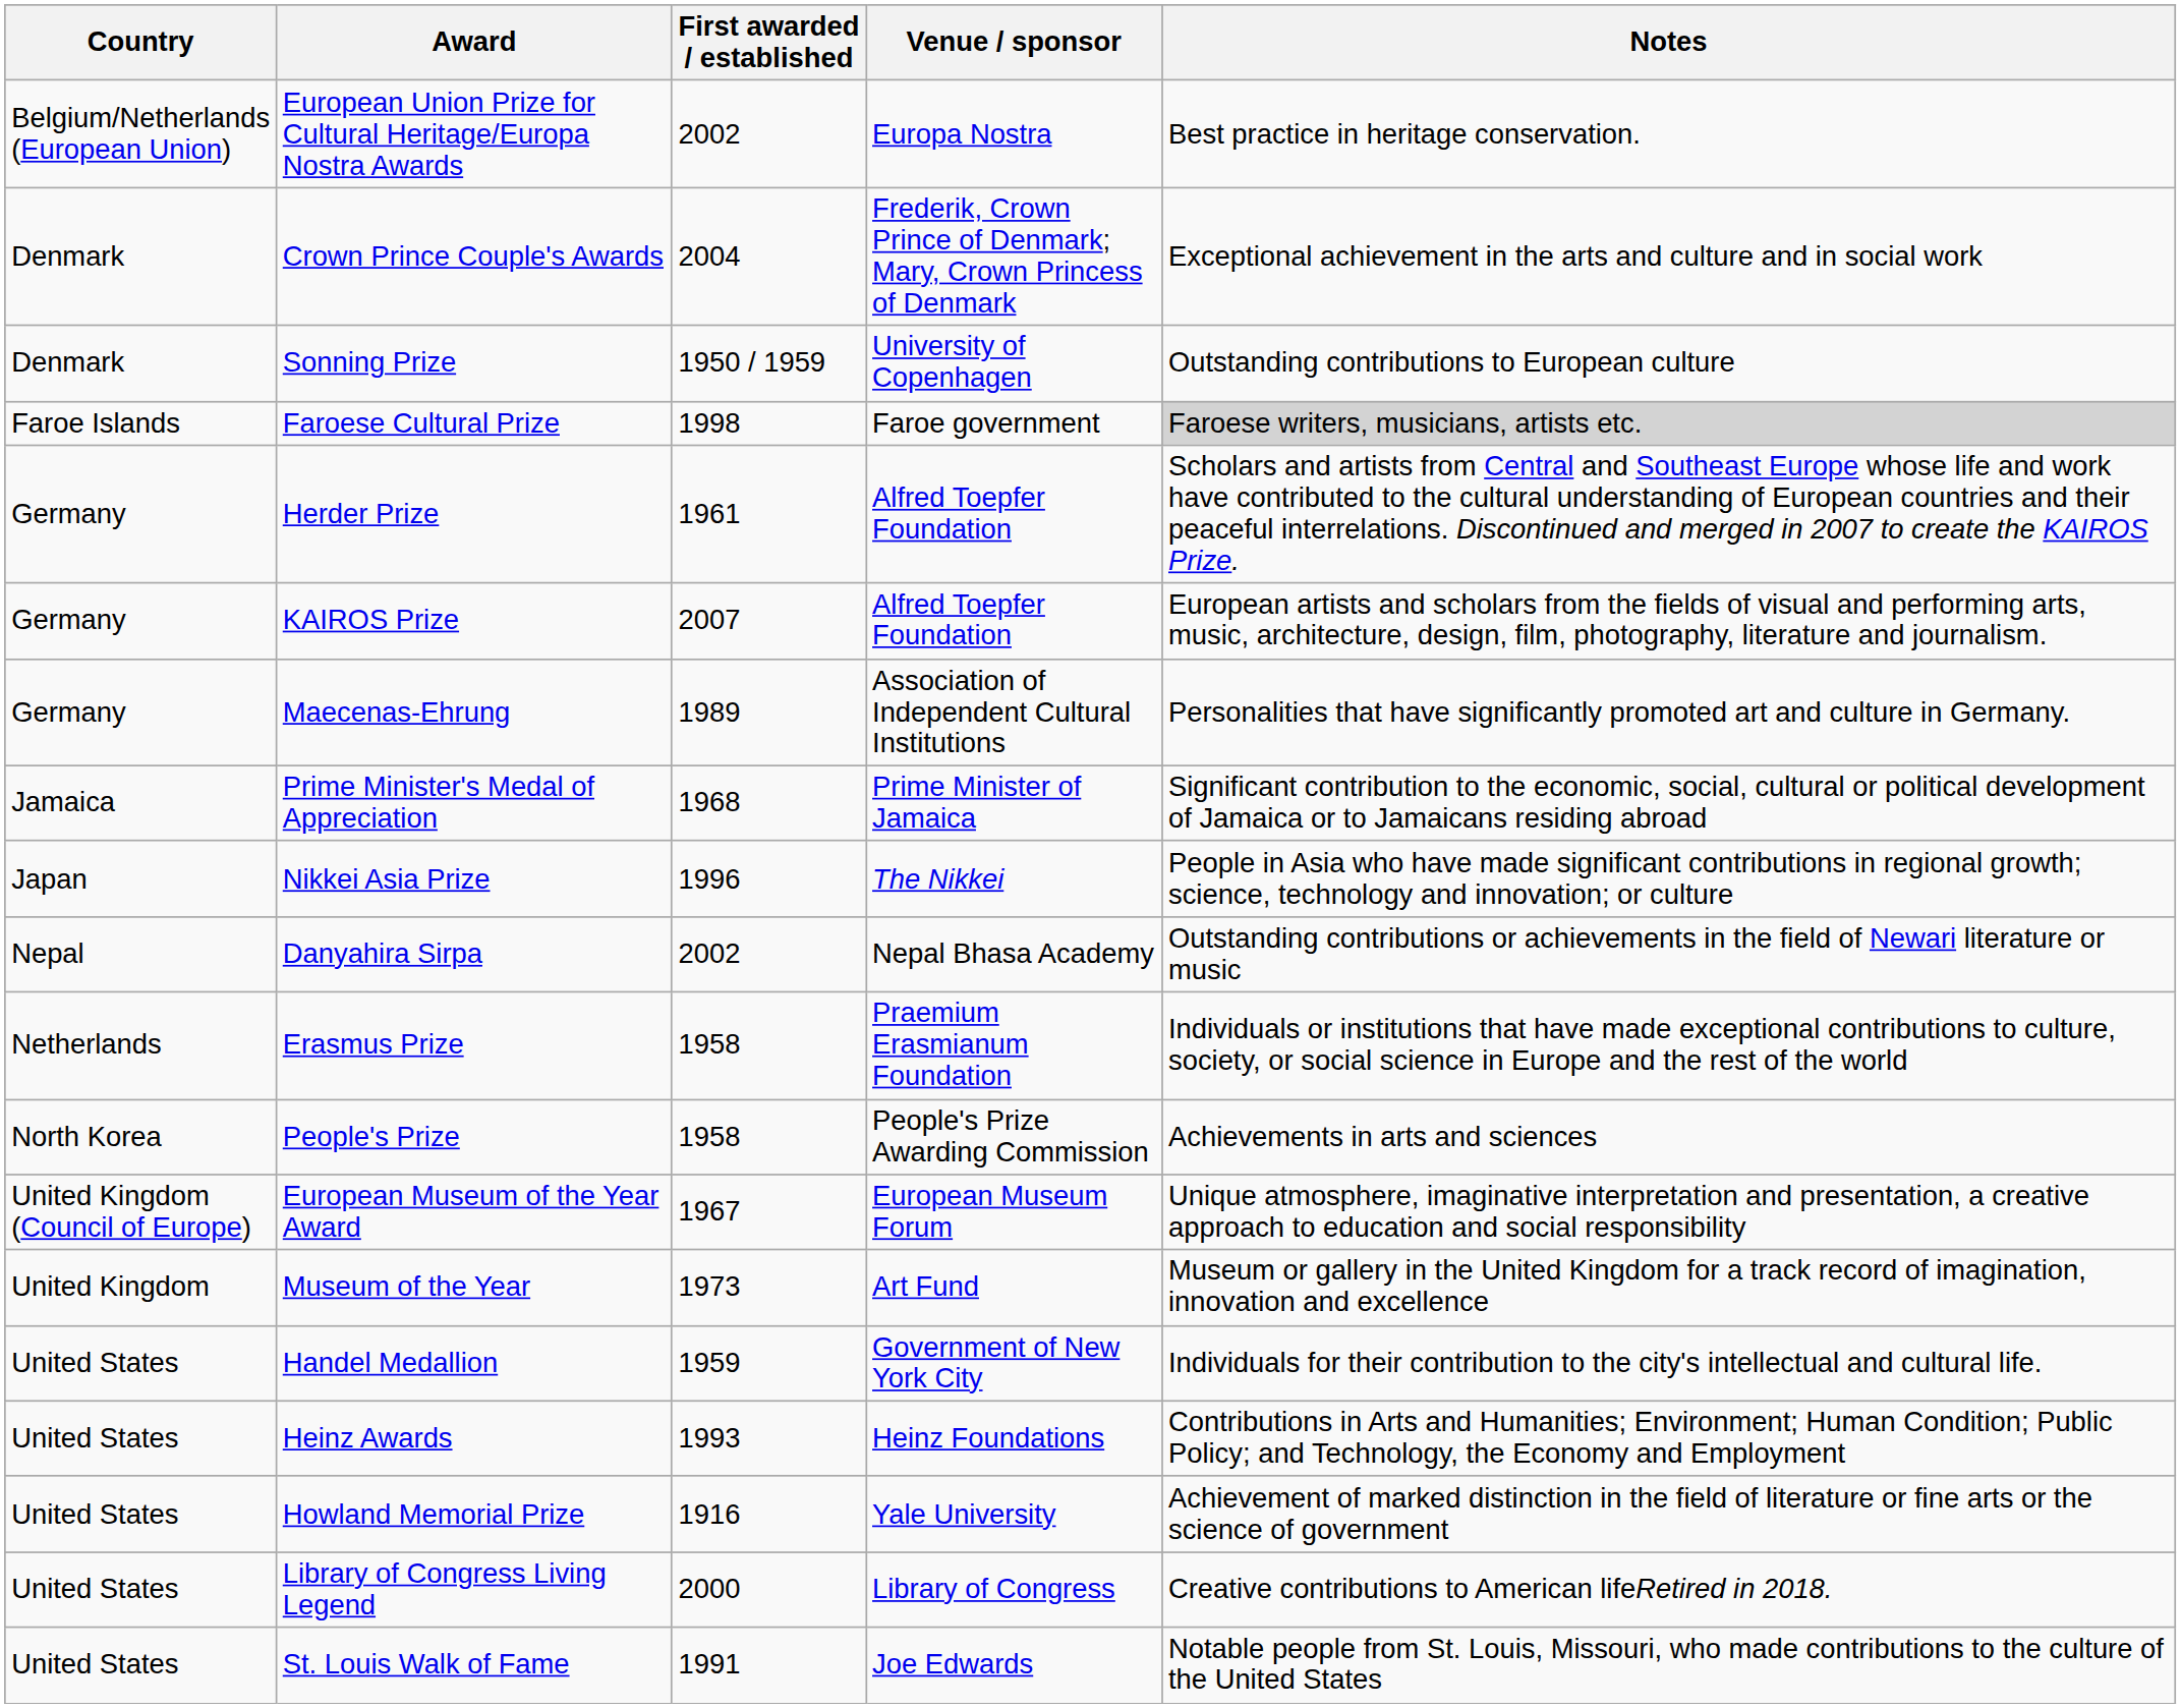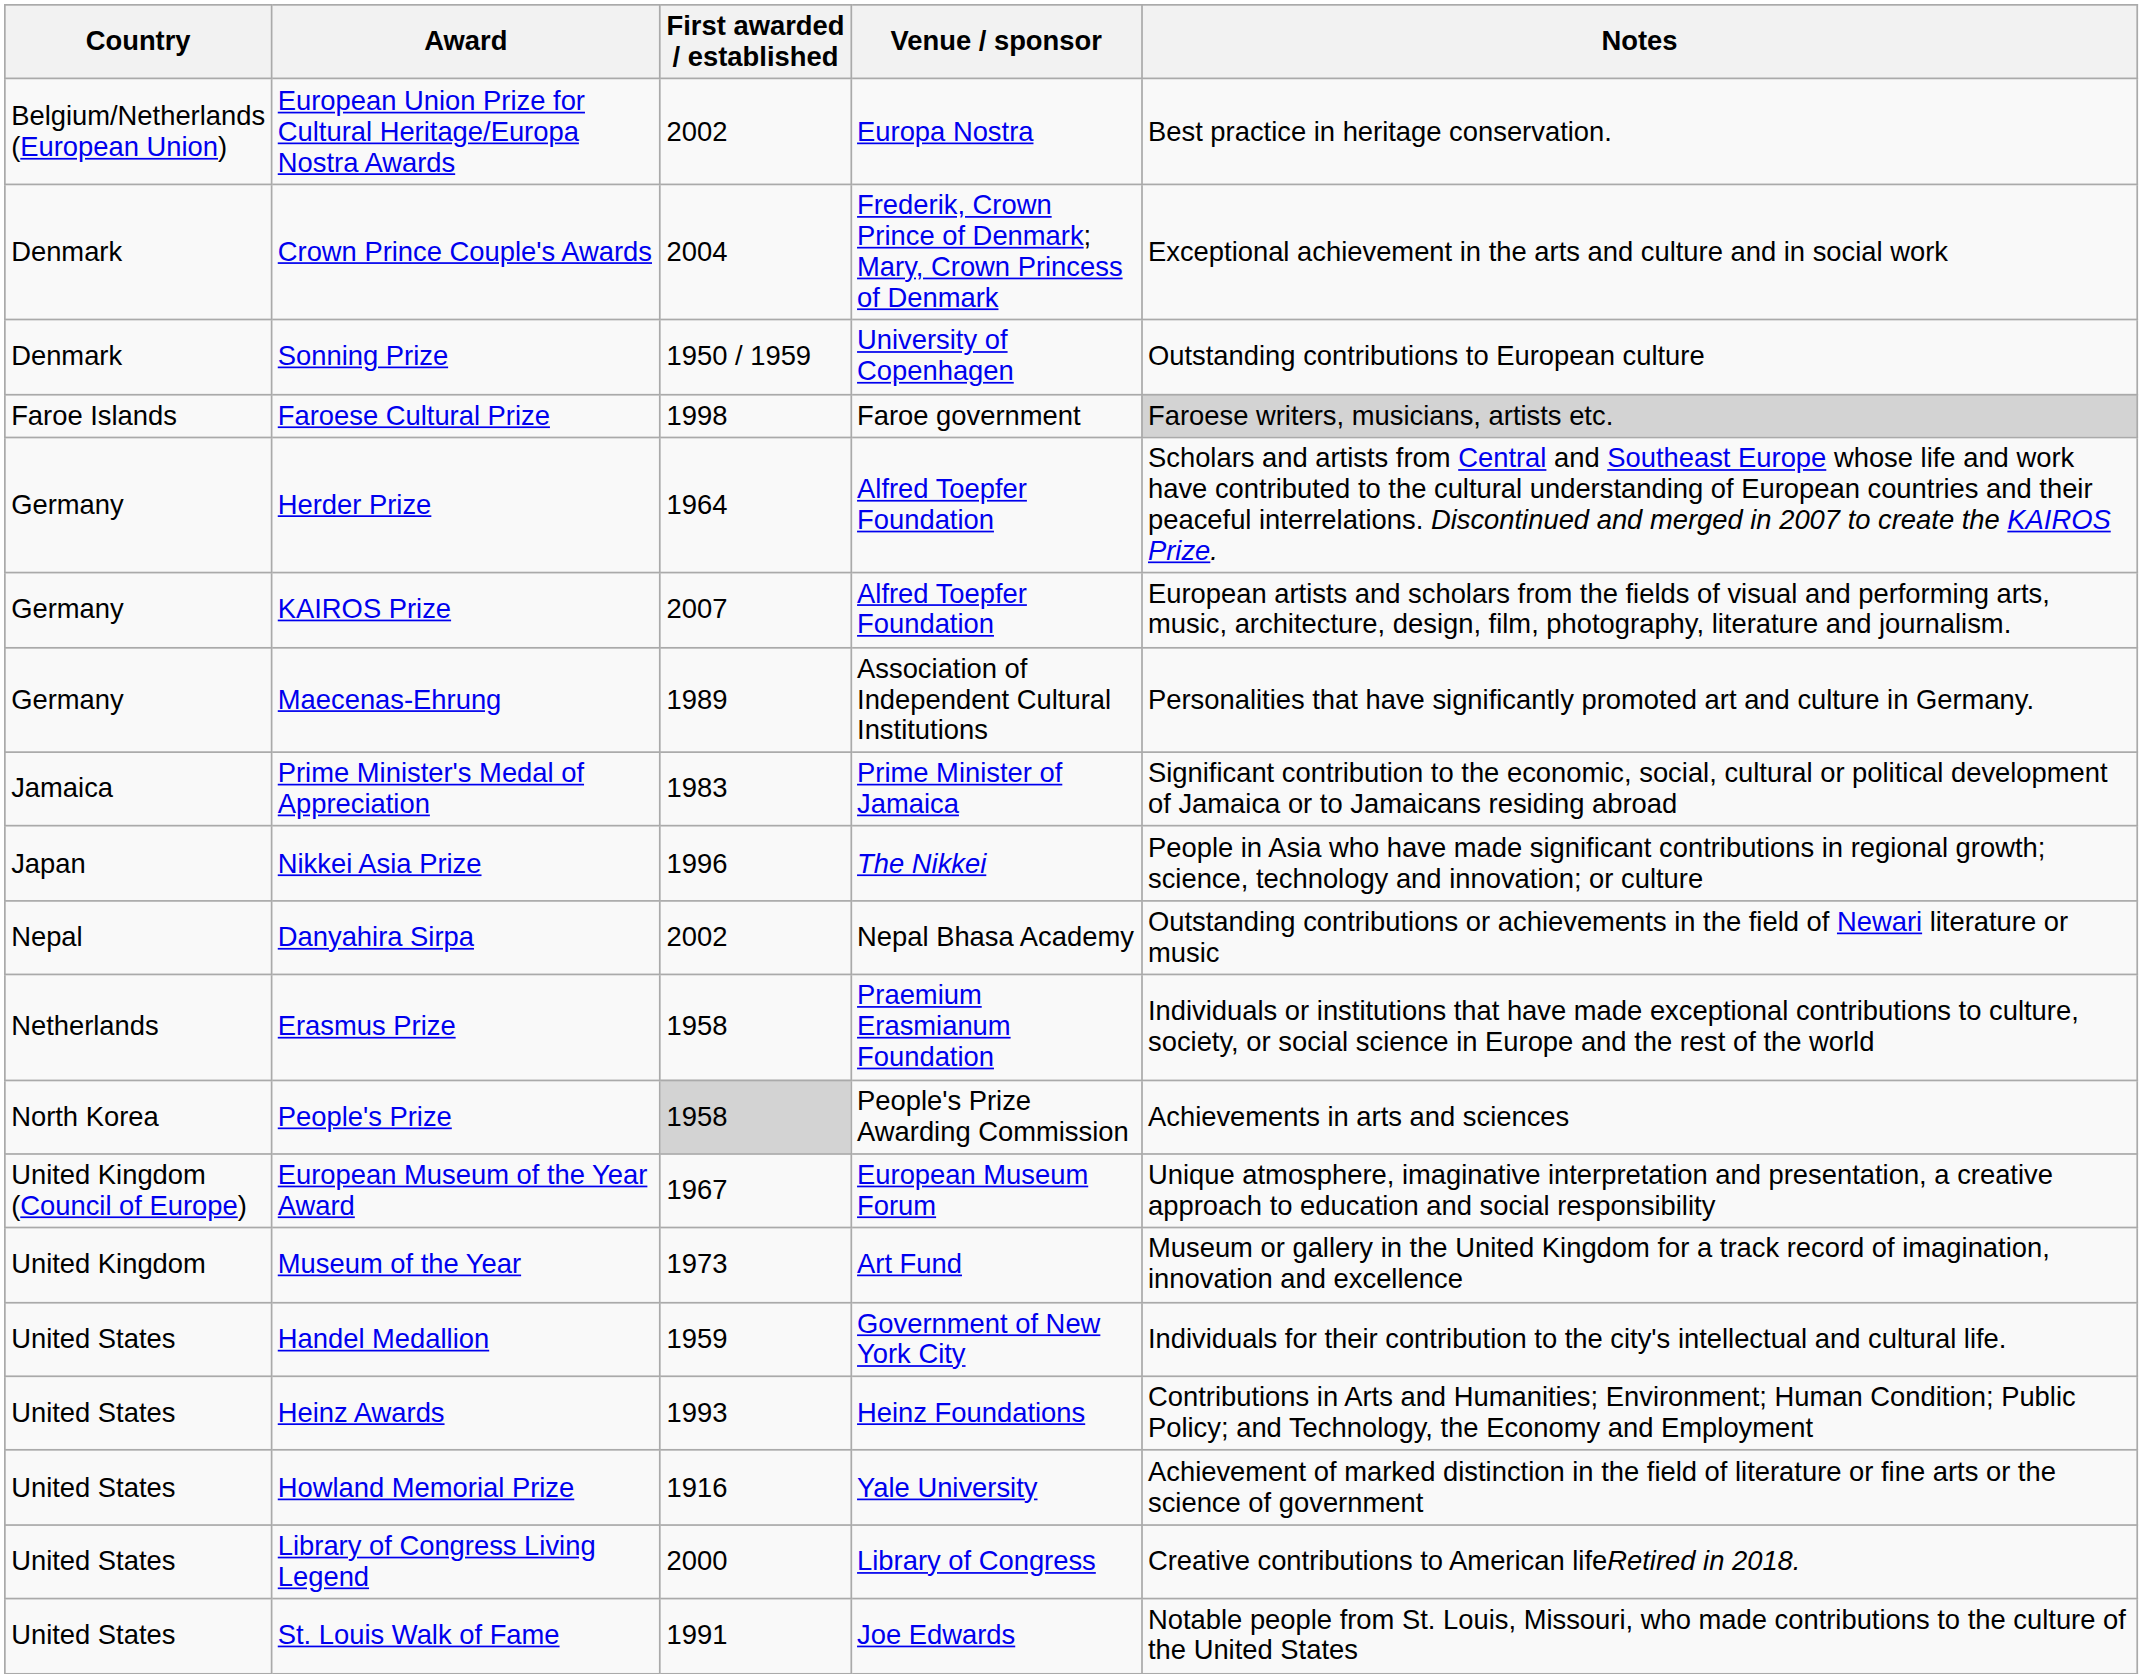Herder Prize | First awarded / established: 1961 -> 1964
Prime Minister's Medal of Appreciation | First awarded / established: 1968 -> 1983
People's Prize | First awarded / established: no background -> lightgrey background
